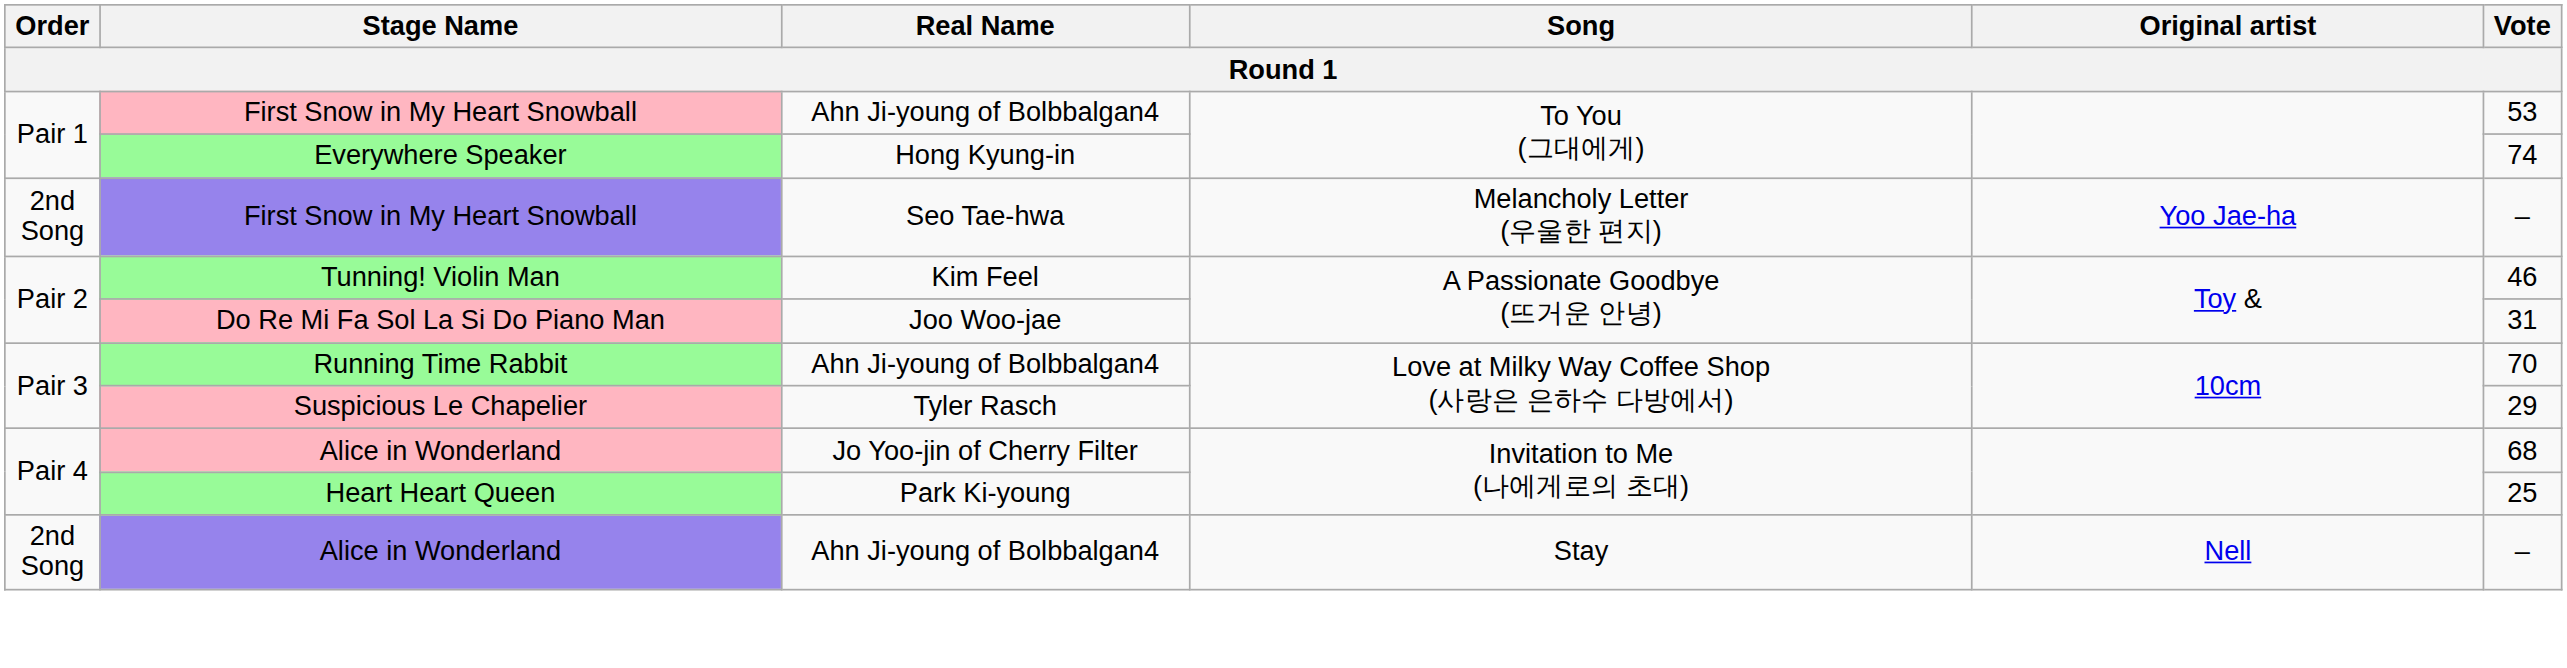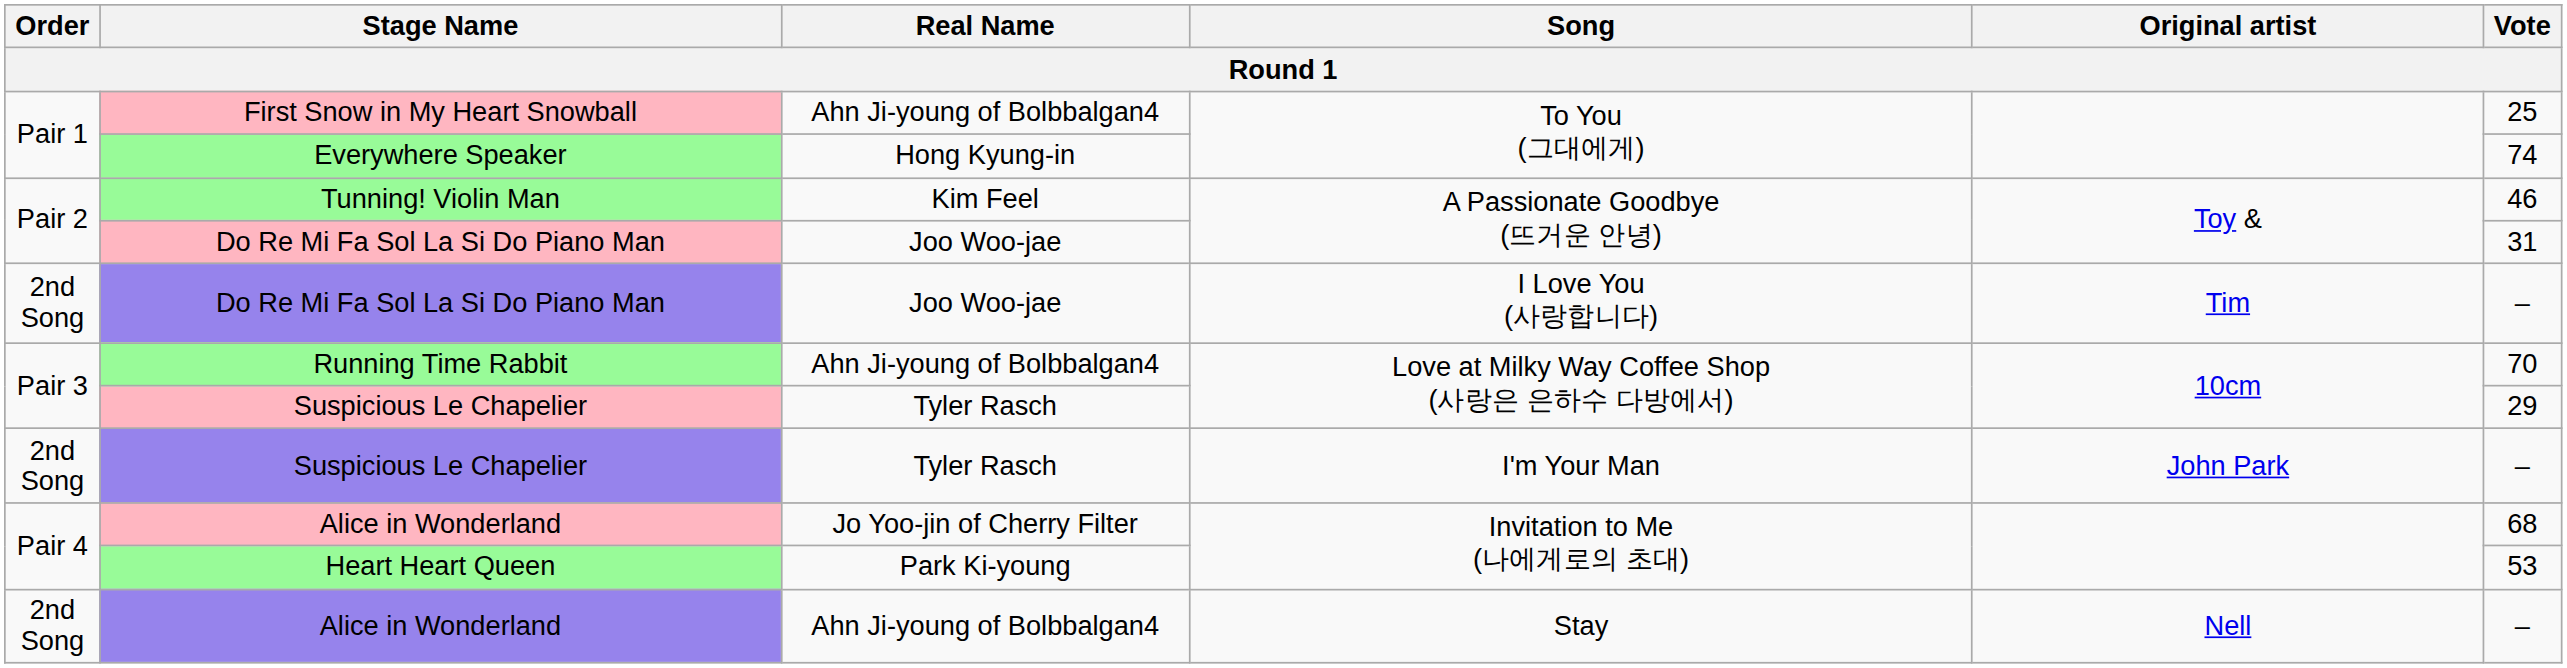First Snow in My Heart Snowball / To You (그대에게) | Vote: 53 -> 25
- row: 2nd Song | First Snow in My Heart Snowball | Seo Tae-hwa | Melancholy Letter (우울한 편지) | Yoo Jae-ha | –
+ row: 2nd Song | Do Re Mi Fa Sol La Si Do Piano Man | Joo Woo-jae | I Love You (사랑합니다) | Tim | –
+ row: 2nd Song | Suspicious Le Chapelier | Tyler Rasch | I'm Your Man | John Park | –
Heart Heart Queen | Vote: 25 -> 53
